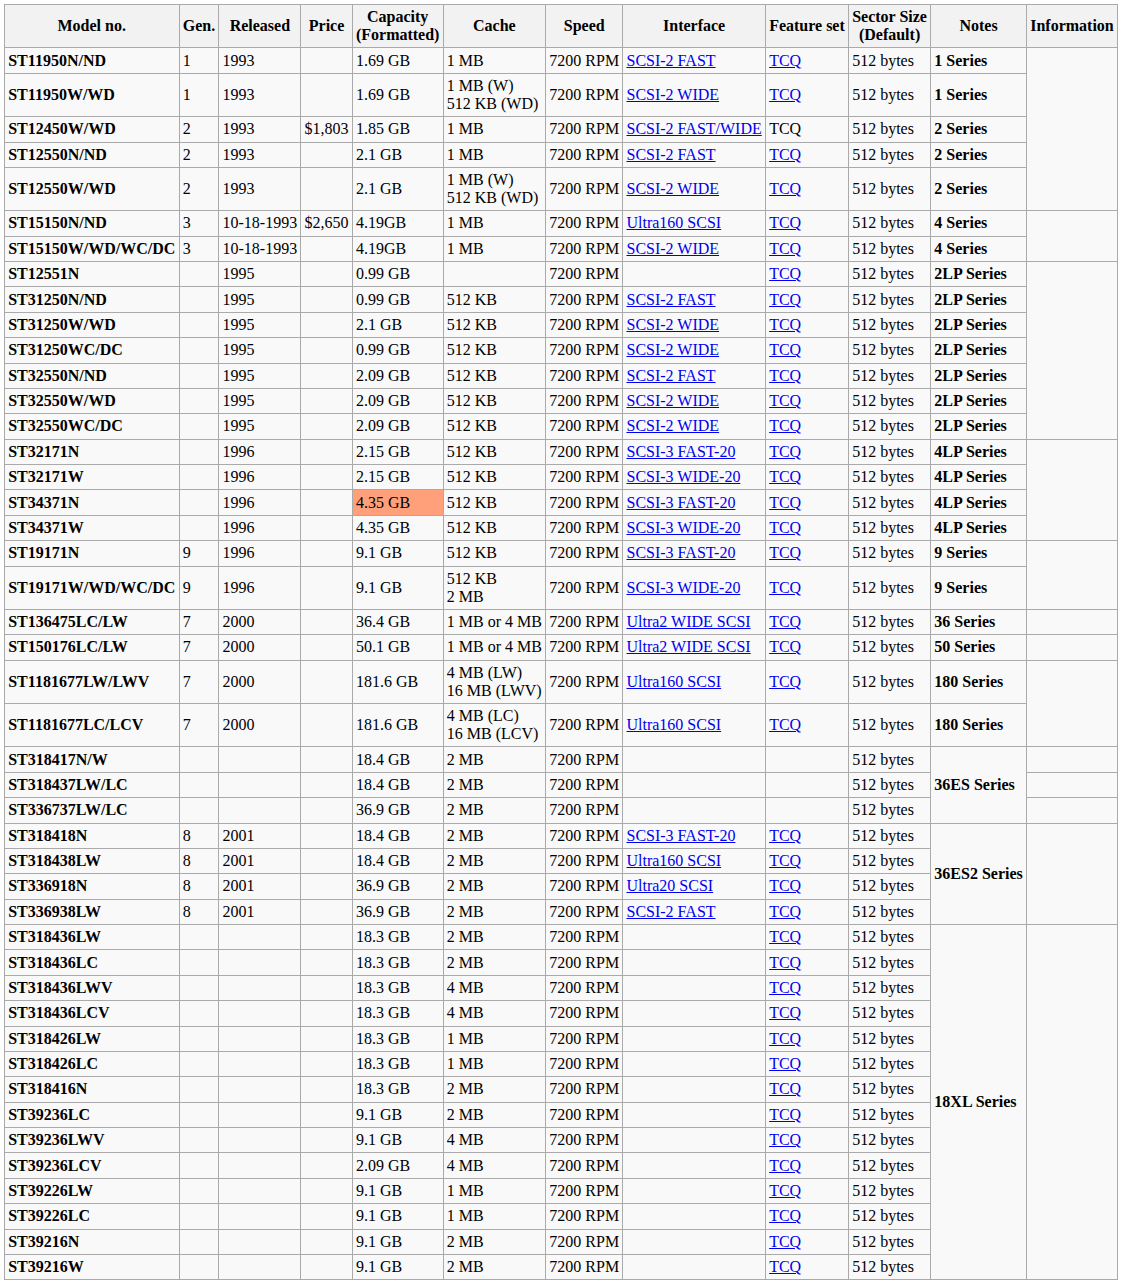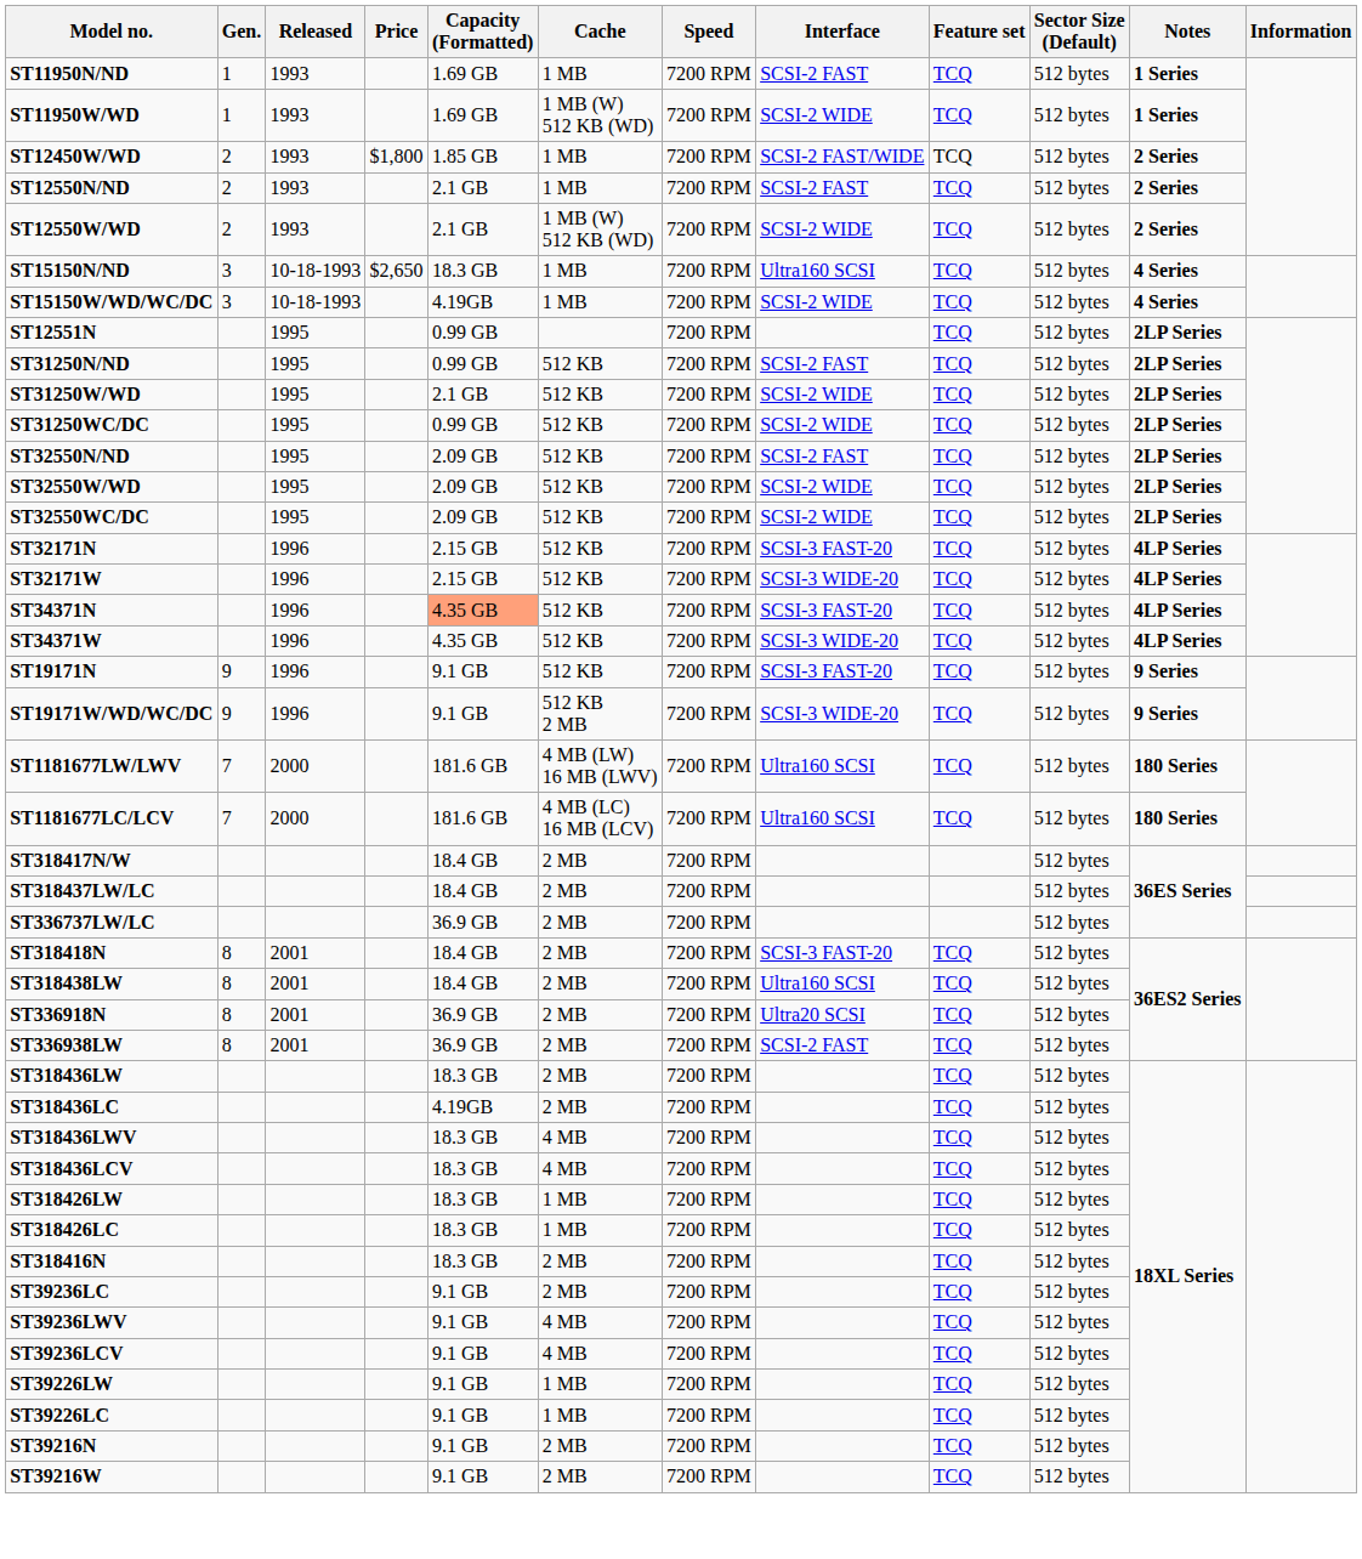ST12450W/WD | Price: $1,803 -> $1,800
ST15150N/ND | Capacity (Formatted): 4.19GB -> 18.3 GB
- row: ST136475LC/LW | 7 | 2000 | 36.4 GB | 1 MB or 4 MB | 7200 RPM | Ultra2 WIDE SCSI | TCQ | 512 bytes | 36 Series
- row: ST150176LC/LW | 7 | 2000 | 50.1 GB | 1 MB or 4 MB | 7200 RPM | Ultra2 WIDE SCSI | TCQ | 512 bytes | 50 Series
ST318436LC | Capacity (Formatted): 18.3 GB -> 4.19GB
ST39236LCV | Capacity (Formatted): 2.09 GB -> 9.1 GB
